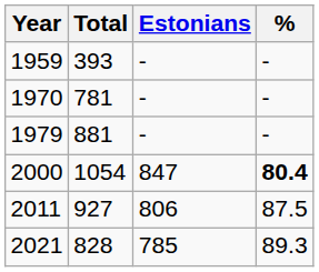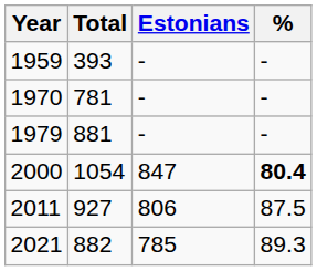2021 | Total: 828 -> 882
